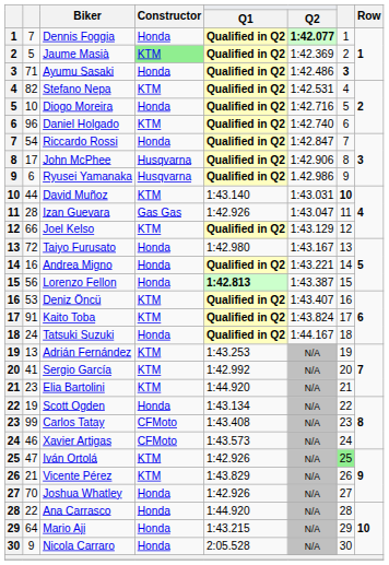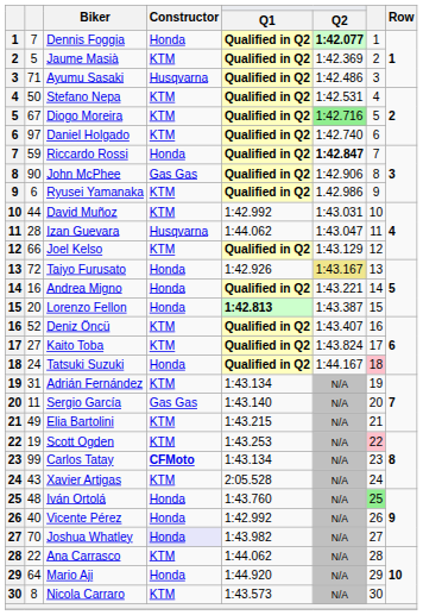Jaume Masià | Constructor: lightgreen background -> no background
Ayumu Sasaki | Constructor: Honda -> Husqvarna
Ayumu Sasaki | column 7: bold -> normal
Stefano Nepa | column 2: 82 -> 50
Diogo Moreira | column 2: 10 -> 67
Diogo Moreira | Constructor: Honda -> KTM
Diogo Moreira | Q2: no background -> lightgreen background
Daniel Holgado | column 2: 96 -> 97
Riccardo Rossi | column 2: 54 -> 59
Riccardo Rossi | Q2: normal -> bold
John McPhee | column 2: 17 -> 90
John McPhee | Constructor: Husqvarna -> Gas Gas
Ryusei Yamanaka | Constructor: Husqvarna -> KTM
David Muñoz | Q1: 1:43.140 -> 1:42.992
David Muñoz | column 7: bold -> normal
Izan Guevara | Constructor: Gas Gas -> Husqvarna
Izan Guevara | Q1: 1:42.926 -> 1:44.062
Taiyo Furusato | Q1: 1:42.980 -> 1:42.926
Taiyo Furusato | Q2: no background -> khaki background
Lorenzo Fellon | column 2: 56 -> 20
Deniz Öncü | column 2: 53 -> 52
Kaito Toba | column 2: 91 -> 27
Tatsuki Suzuki | column 7: no background -> pink background
Adrián Fernández | column 2: 13 -> 31
Adrián Fernández | Q1: 1:43.253 -> 1:43.134
Sergio García | column 2: 41 -> 11
Sergio García | Constructor: KTM -> Gas Gas
Sergio García | Q1: 1:42.992 -> 1:43.140
Elia Bartolini | column 2: 23 -> 49
Elia Bartolini | Q1: 1:44.920 -> 1:43.215
Scott Ogden | Constructor: Honda -> KTM
Scott Ogden | Q1: 1:43.134 -> 1:43.253
Scott Ogden | column 7: no background -> pink background
Carlos Tatay | Constructor: normal -> bold
Carlos Tatay | Q1: 1:43.408 -> 1:43.134
Xavier Artigas | column 2: 46 -> 43
Xavier Artigas | Constructor: CFMoto -> KTM
Xavier Artigas | Q1: 1:43.573 -> 2:05.528
Iván Ortolá | column 2: 47 -> 48
Iván Ortolá | Constructor: KTM -> Honda
Iván Ortolá | Q1: 1:42.926 -> 1:43.760
Vicente Pérez | column 2: 21 -> 40
Vicente Pérez | Constructor: KTM -> Honda
Vicente Pérez | Q1: 1:43.829 -> 1:42.992
Joshua Whatley | Constructor: no background -> lavender background
Joshua Whatley | Q1: 1:42.926 -> 1:43.982
Ana Carrasco | Constructor: Honda -> KTM
Ana Carrasco | Q1: 1:44.920 -> 1:44.062
Mario Aji | Q1: 1:43.215 -> 1:44.920
Nicola Carraro | column 2: 9 -> 8
Nicola Carraro | Constructor: Honda -> KTM
Nicola Carraro | Q1: 2:05.528 -> 1:43.573
